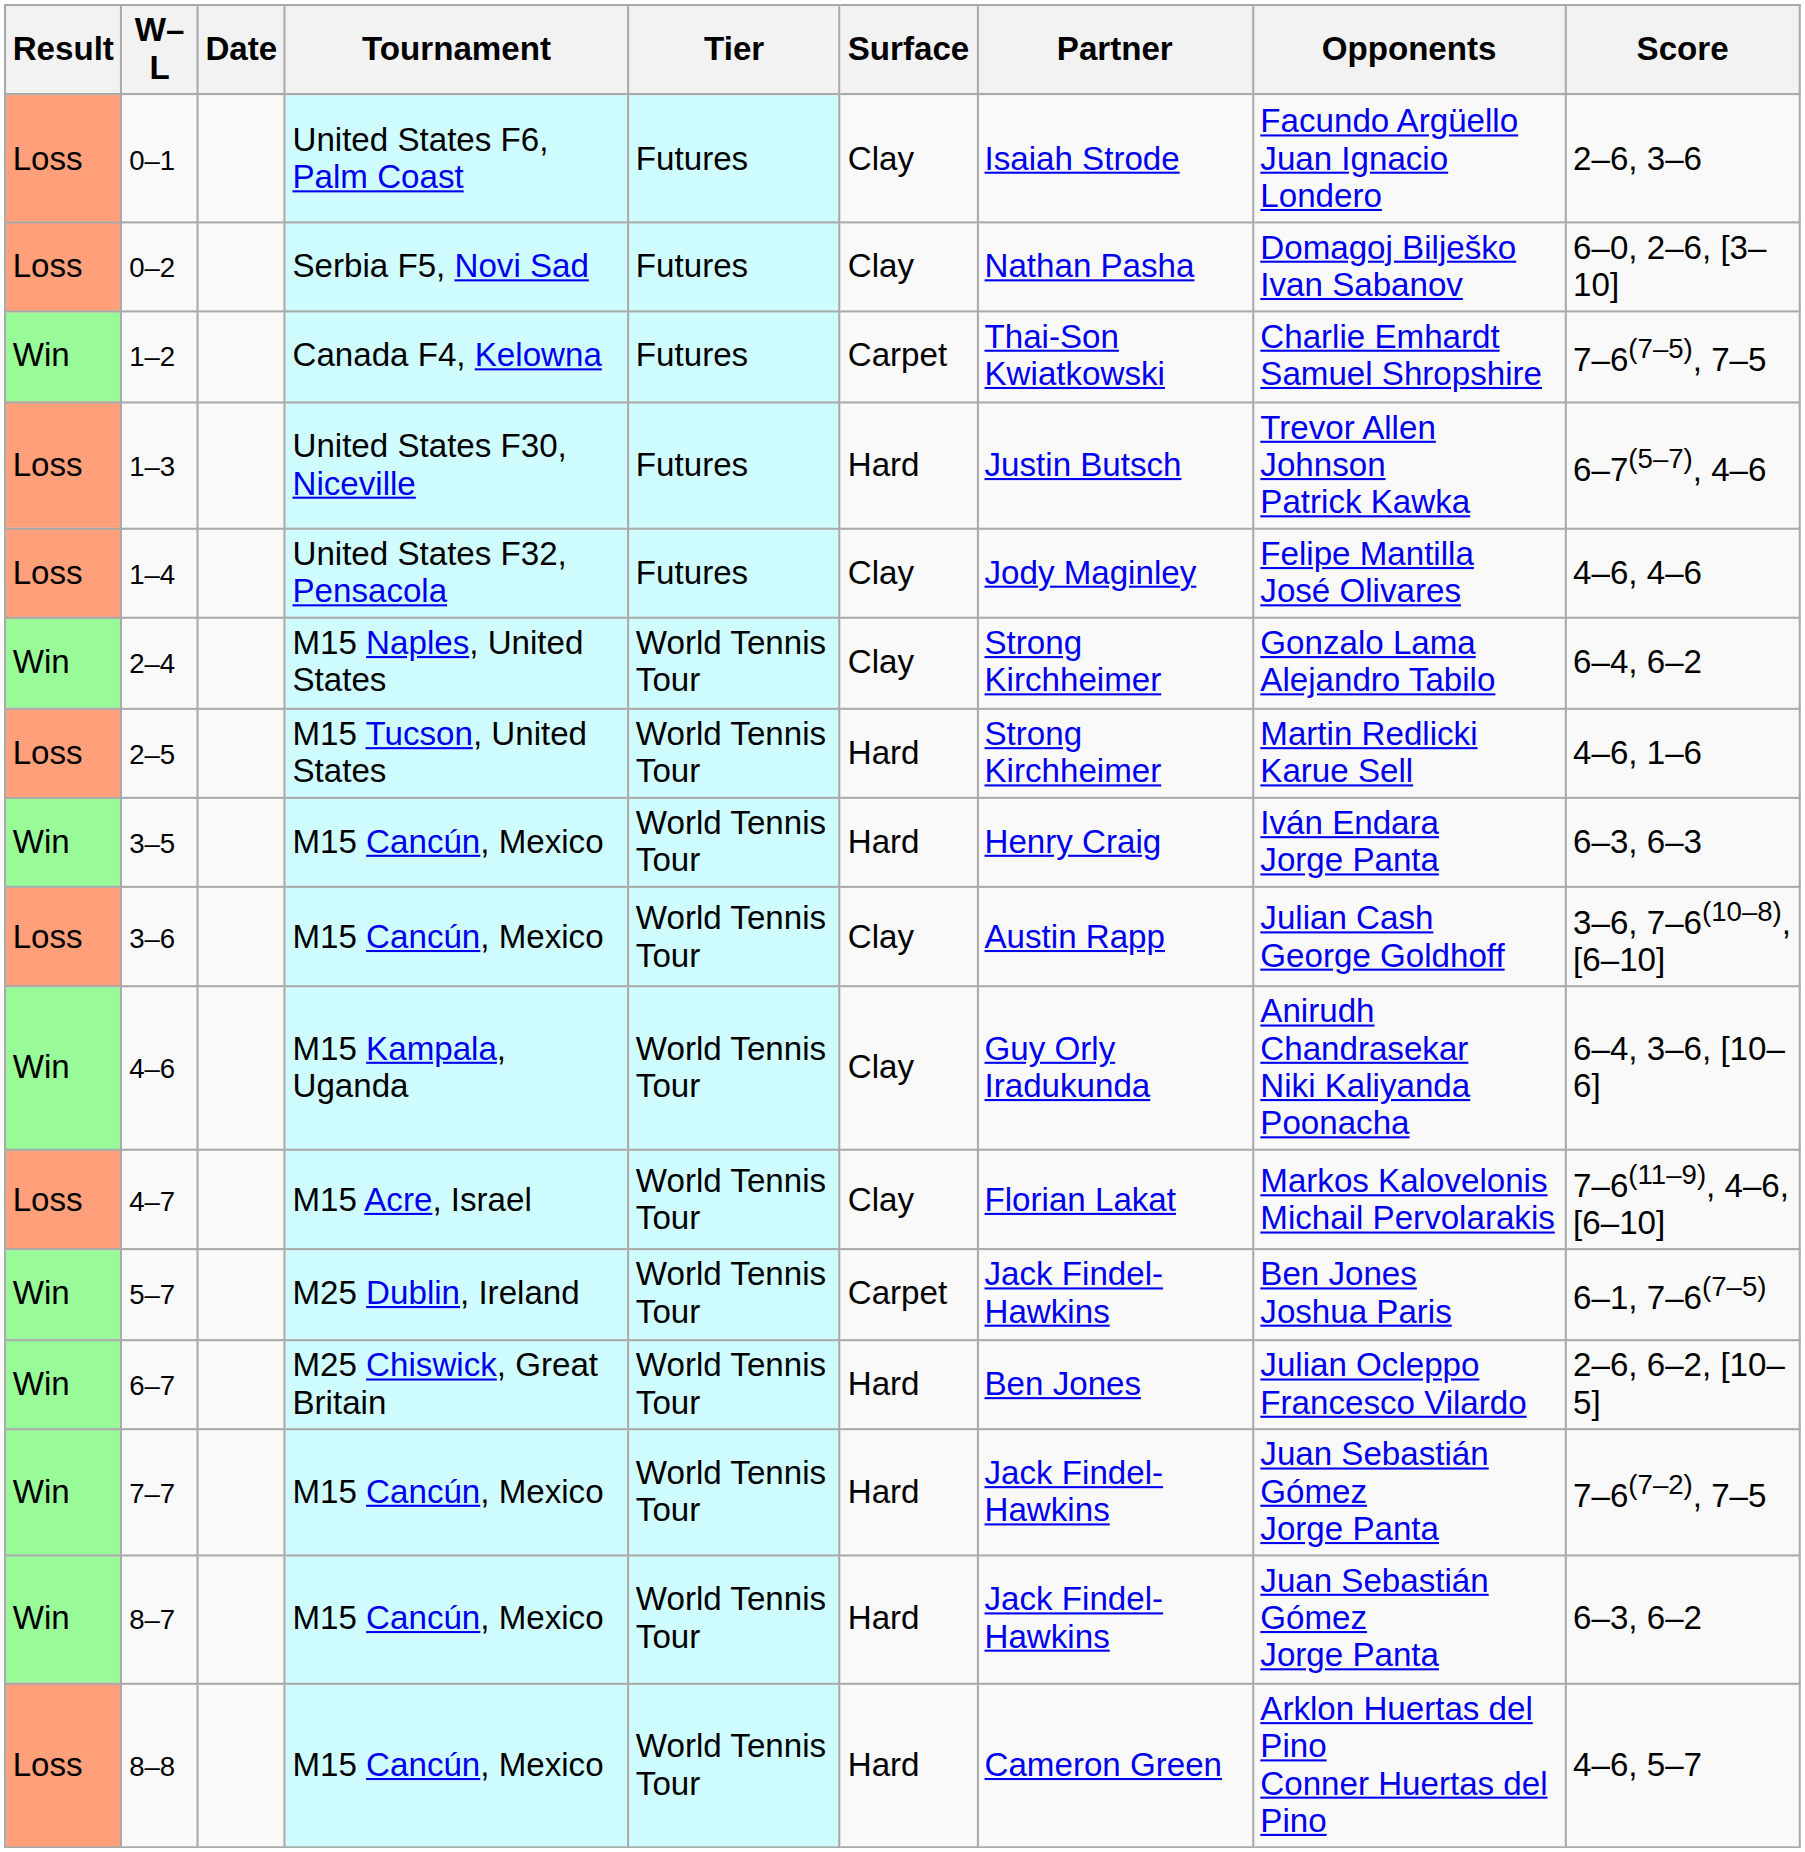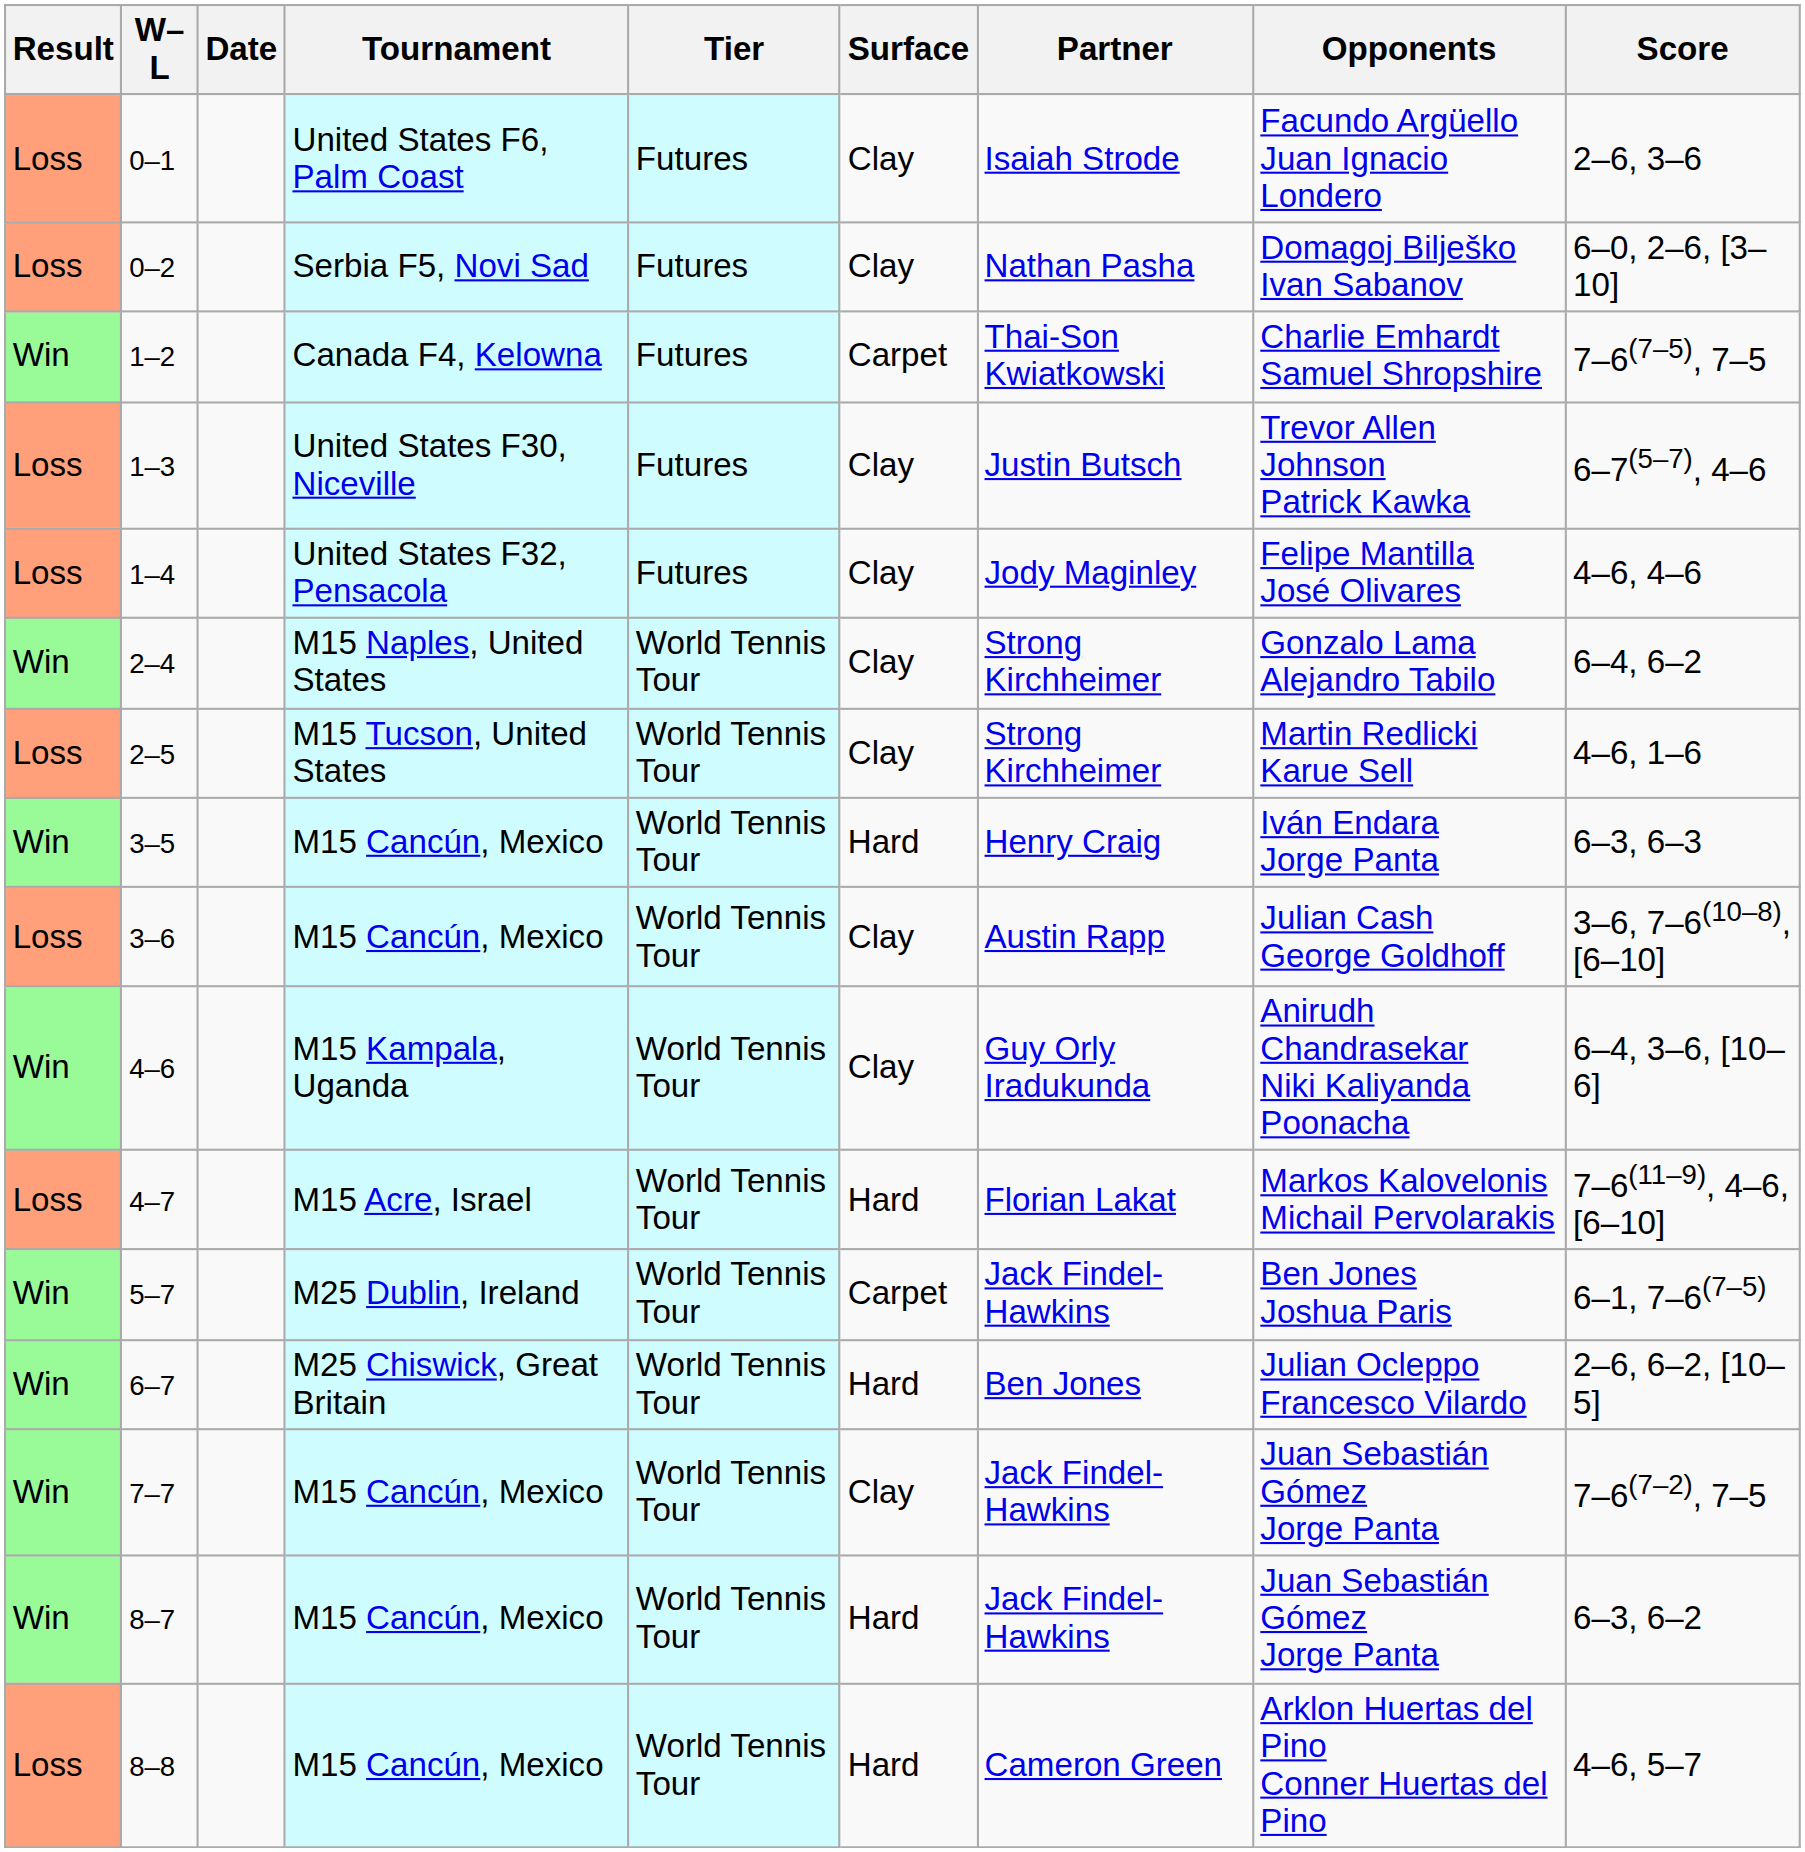1–3 | Surface: Hard -> Clay
2–5 | Surface: Hard -> Clay
4–7 | Surface: Clay -> Hard
7–7 | Surface: Hard -> Clay
